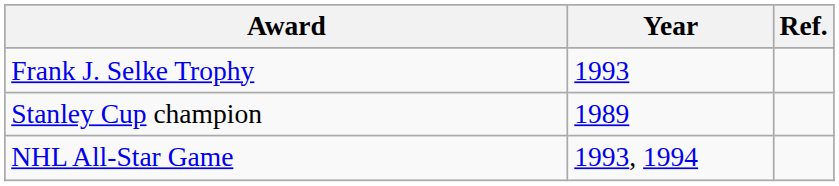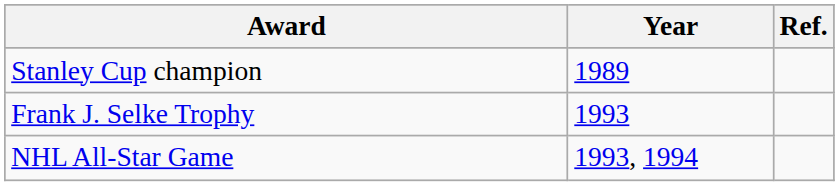rows swapped: Stanley Cup champion <-> Frank J. Selke Trophy
